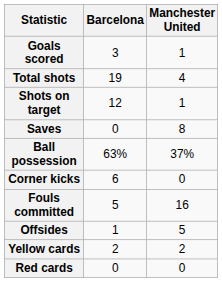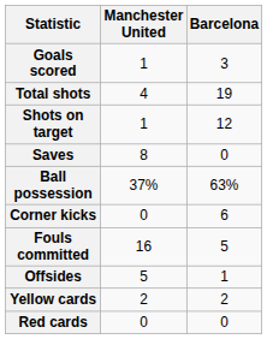columns swapped: Barcelona <-> Manchester United
